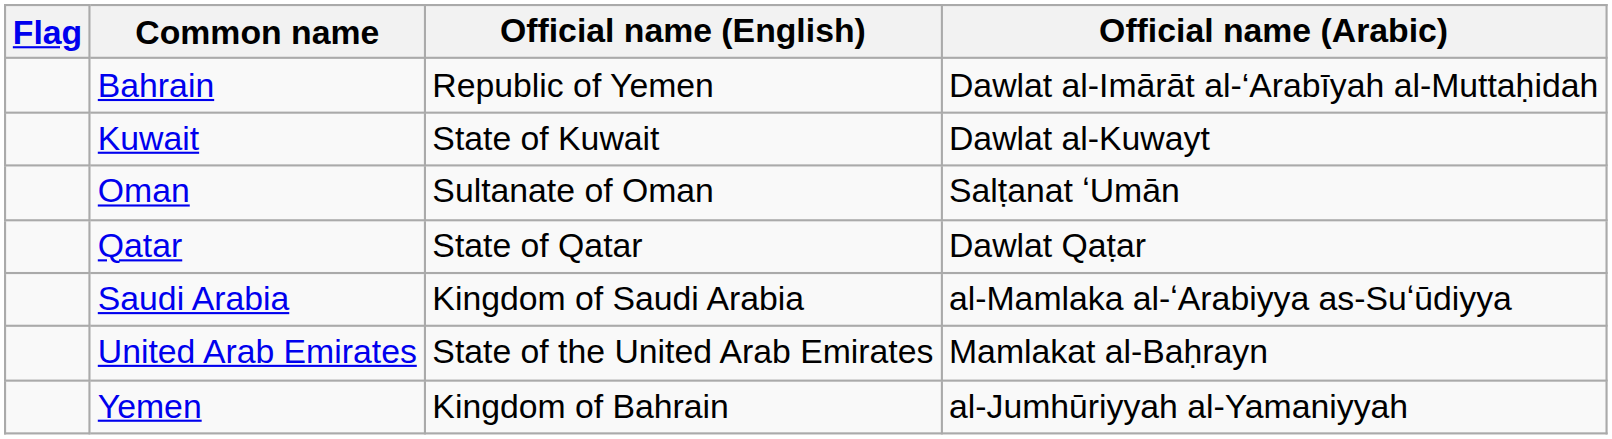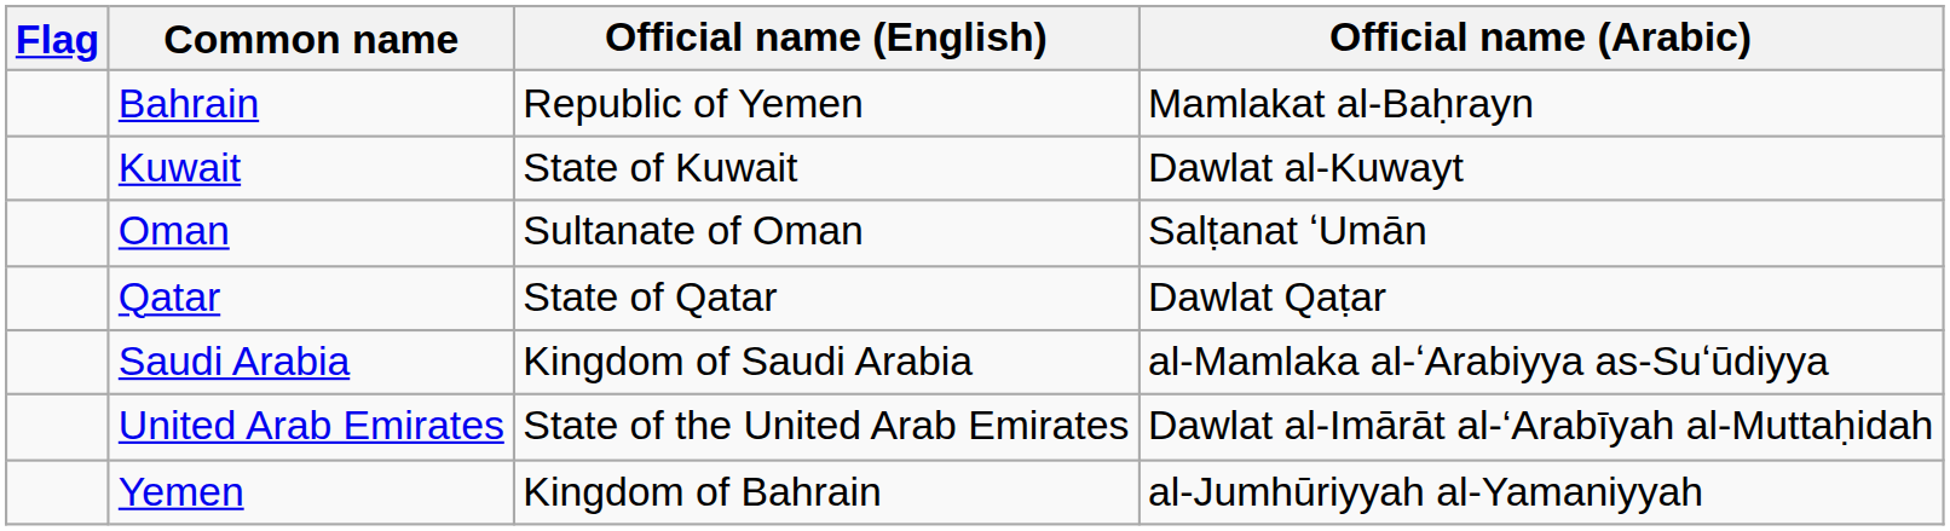Bahrain | Official name (Arabic): Dawlat al-Imārāt al-‘Arabīyah al-Muttaḥidah -> Mamlakat al-Baḥrayn
United Arab Emirates | Official name (Arabic): Mamlakat al-Baḥrayn -> Dawlat al-Imārāt al-‘Arabīyah al-Muttaḥidah
